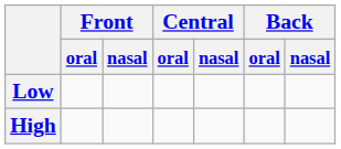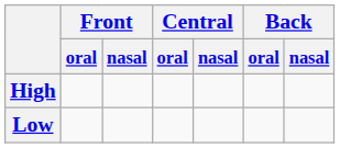rows swapped: High <-> Low
